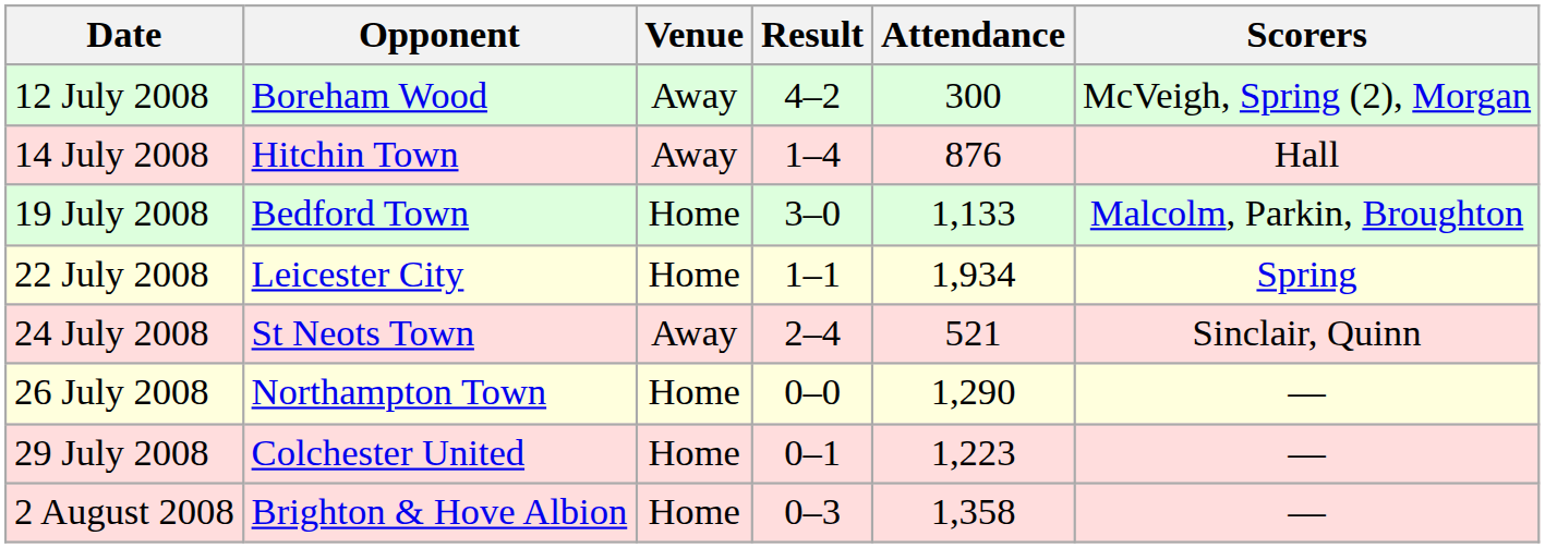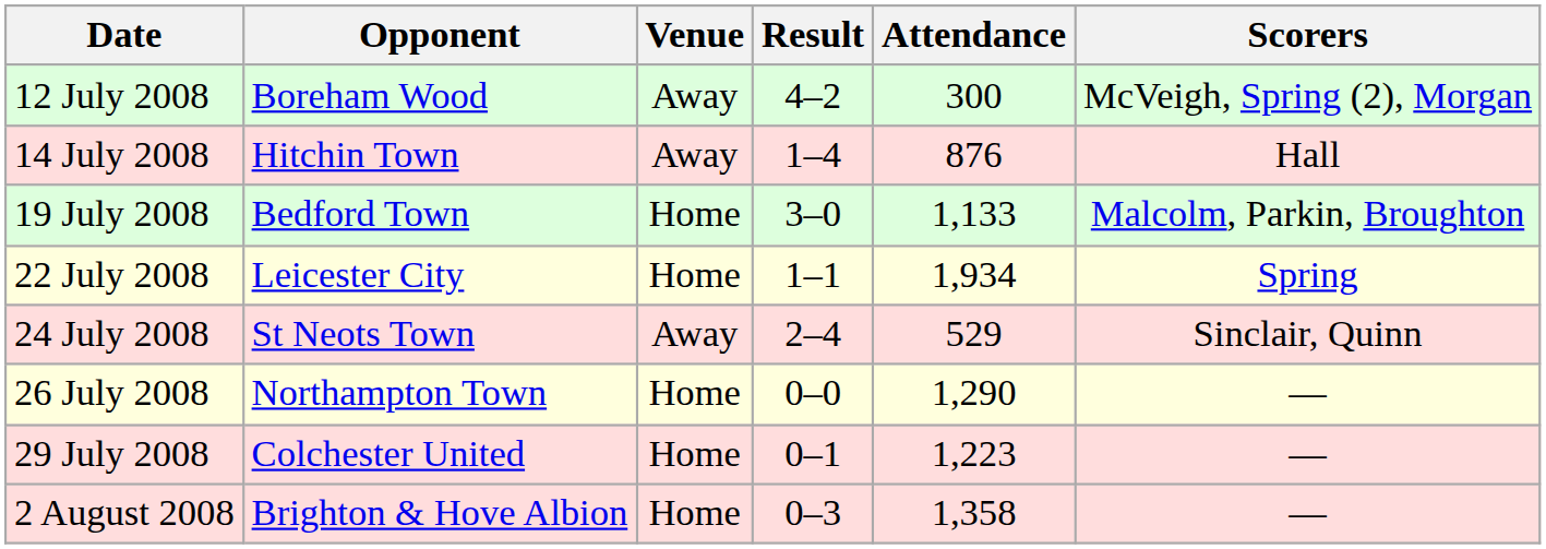24 July 2008 | Attendance: 521 -> 529
